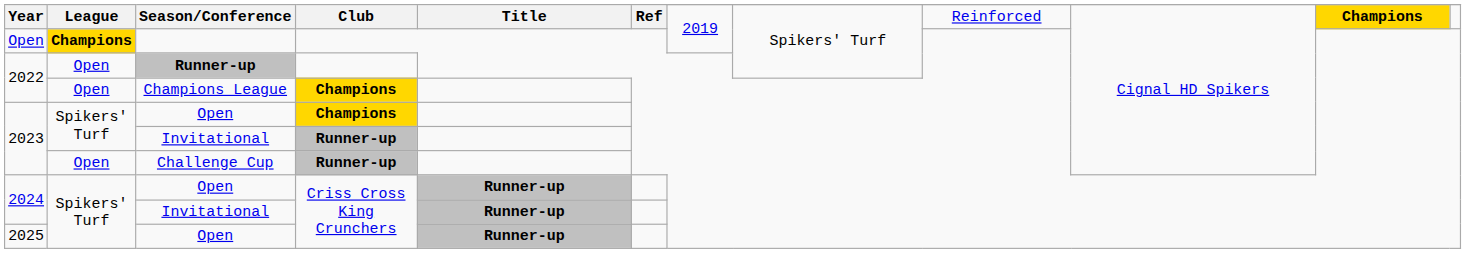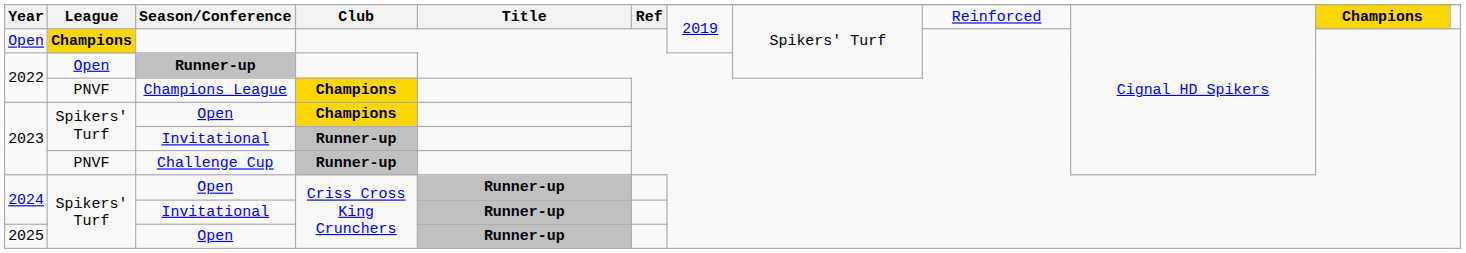Champions League | League: Open -> PNVF
Challenge Cup | League: Open -> PNVF
